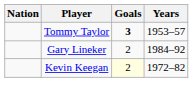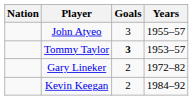+ row: John Atyeo | 3 | 1955–57
Gary Lineker | Years: 1984–92 -> 1972–82
Kevin Keegan | Goals: lightyellow background -> no background
Kevin Keegan | Years: 1972–82 -> 1984–92
